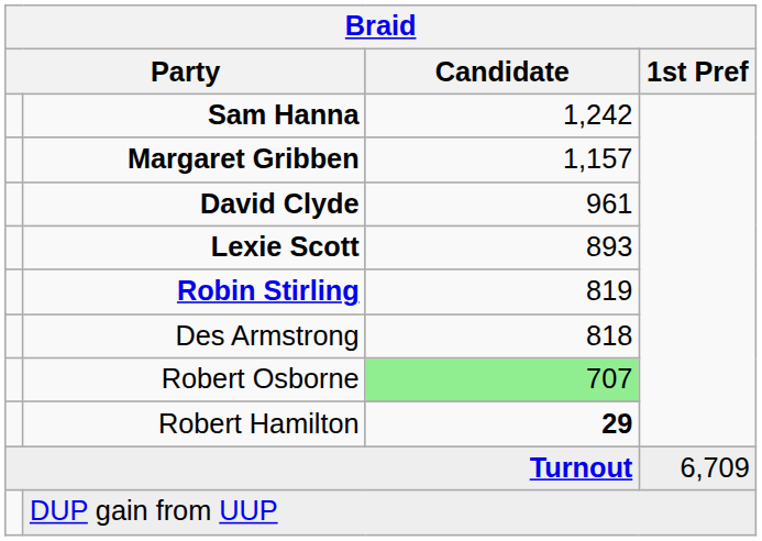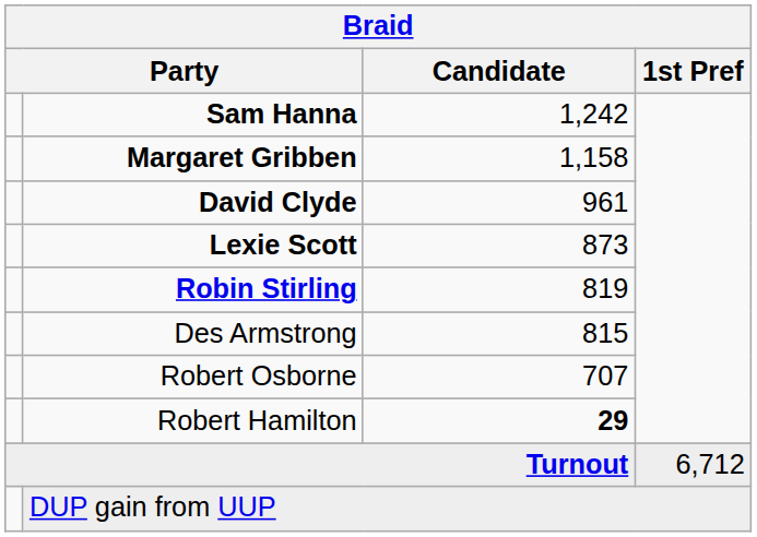Margaret Gribben | Candidate: 1,157 -> 1,158
Lexie Scott | Candidate: 893 -> 873
Des Armstrong | Candidate: 818 -> 815
Robert Osborne | Candidate: lightgreen background -> no background
Turnout | 1st Pref: 6,709 -> 6,712
